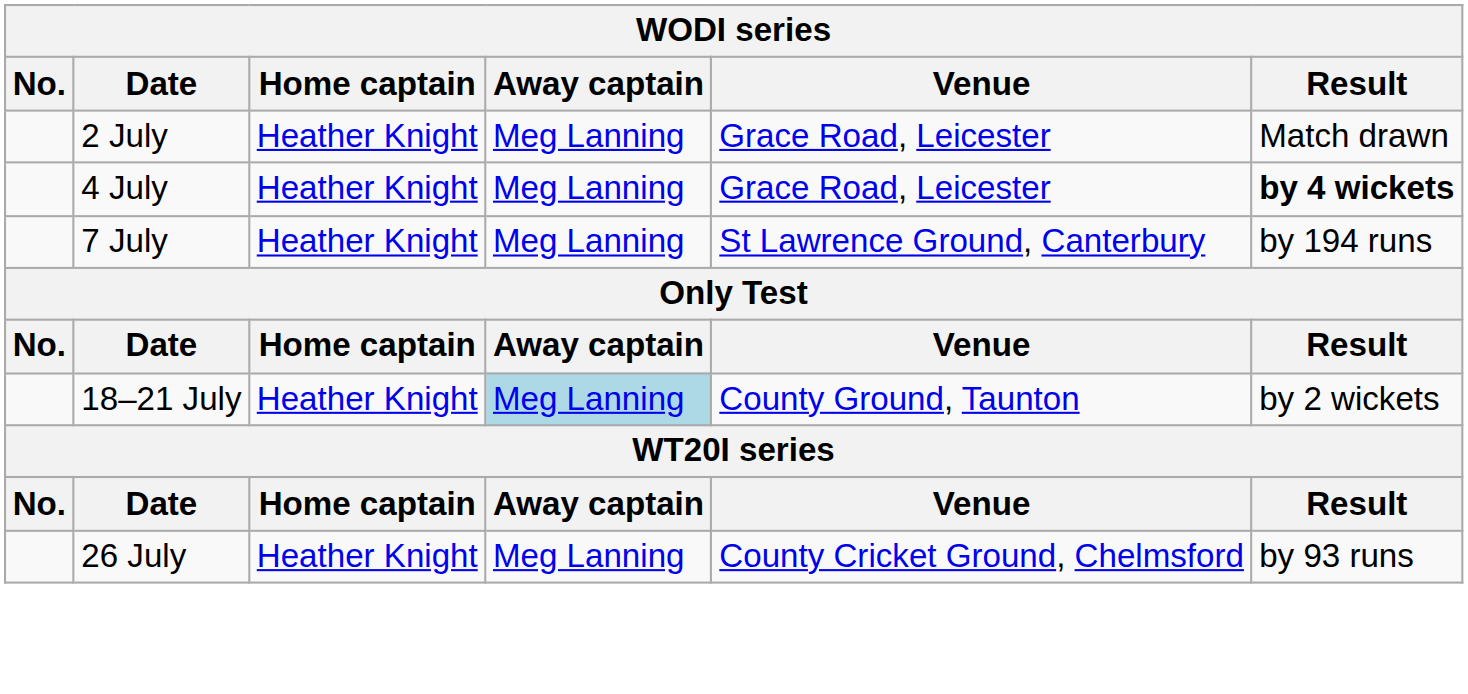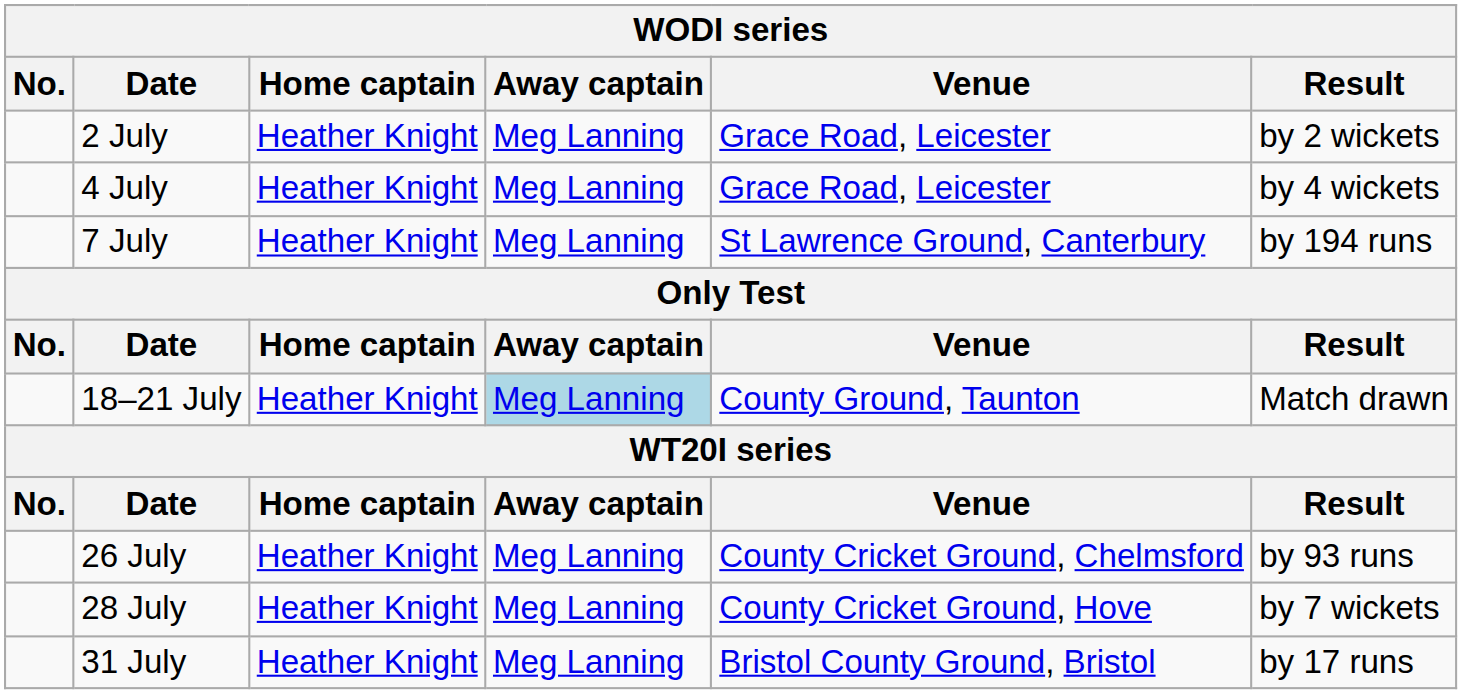2 July | Result: Match drawn -> by 2 wickets
4 July | Result: bold -> normal
18–21 July | Result: by 2 wickets -> Match drawn
+ row: 28 July | Heather Knight | Meg Lanning | County Cricket Ground, Hove | by 7 wickets
+ row: 31 July | Heather Knight | Meg Lanning | Bristol County Ground, Bristol | by 17 runs
